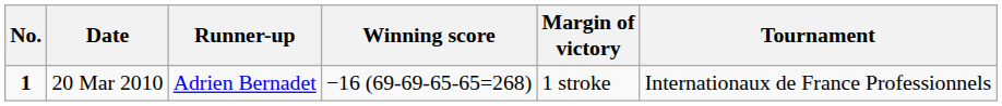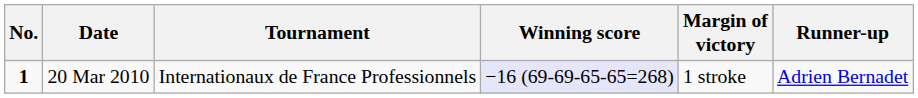columns swapped: Tournament <-> Runner-up
20 Mar 2010 | Winning score: no background -> lavender background
